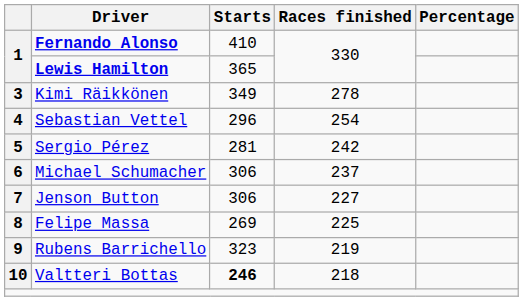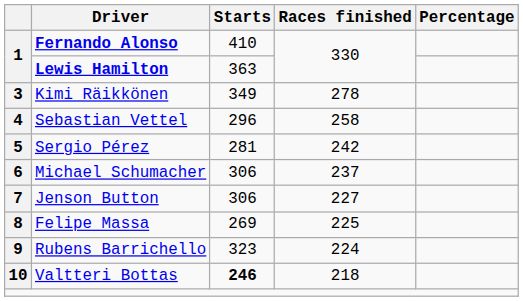1 / Lewis Hamilton | Starts: 365 -> 363
4 | Races finished: 254 -> 258
9 | Races finished: 219 -> 224
